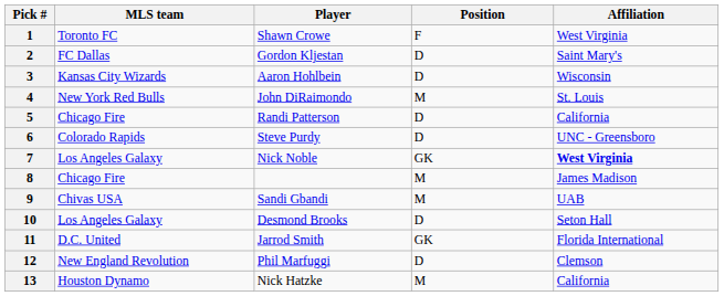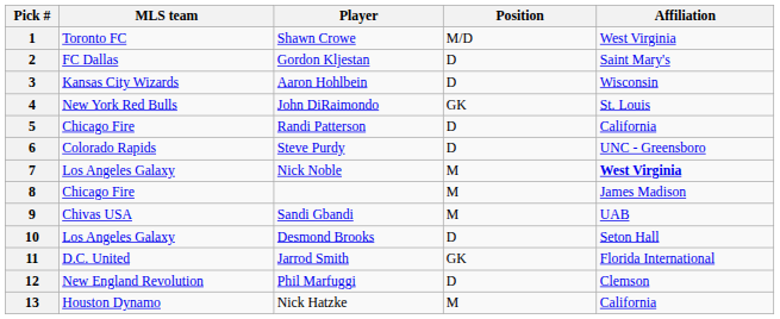1 | Position: F -> M/D
4 | Position: M -> GK
7 | Position: GK -> M
